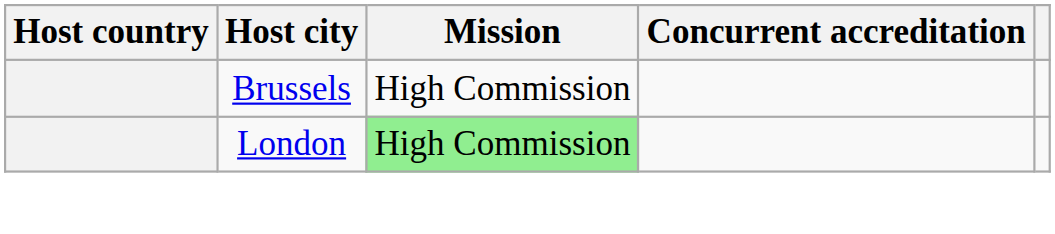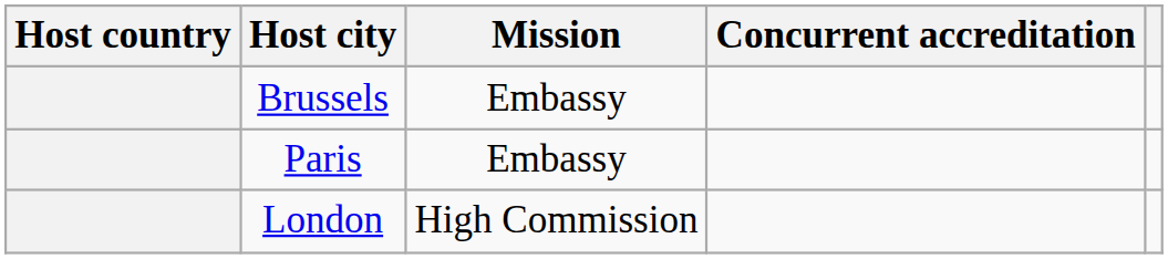Brussels | Mission: High Commission -> Embassy
+ row: Paris | Embassy
London | Mission: lightgreen background -> no background
